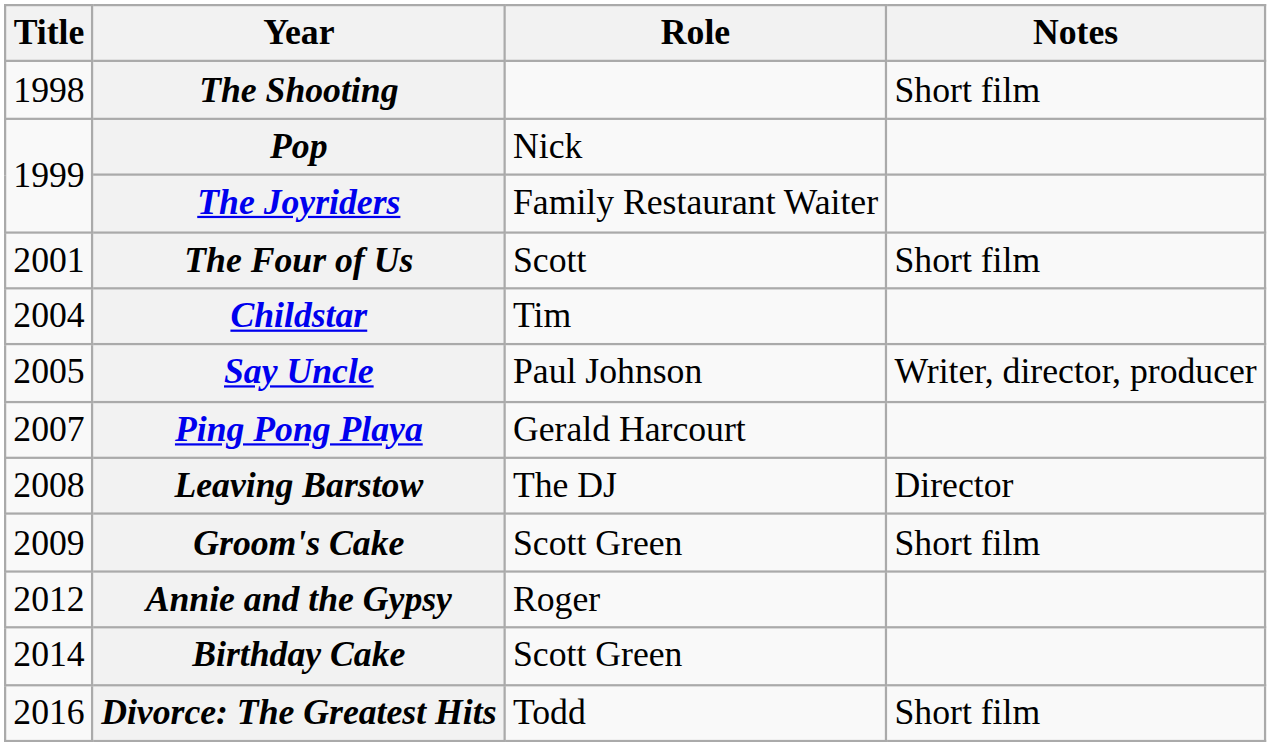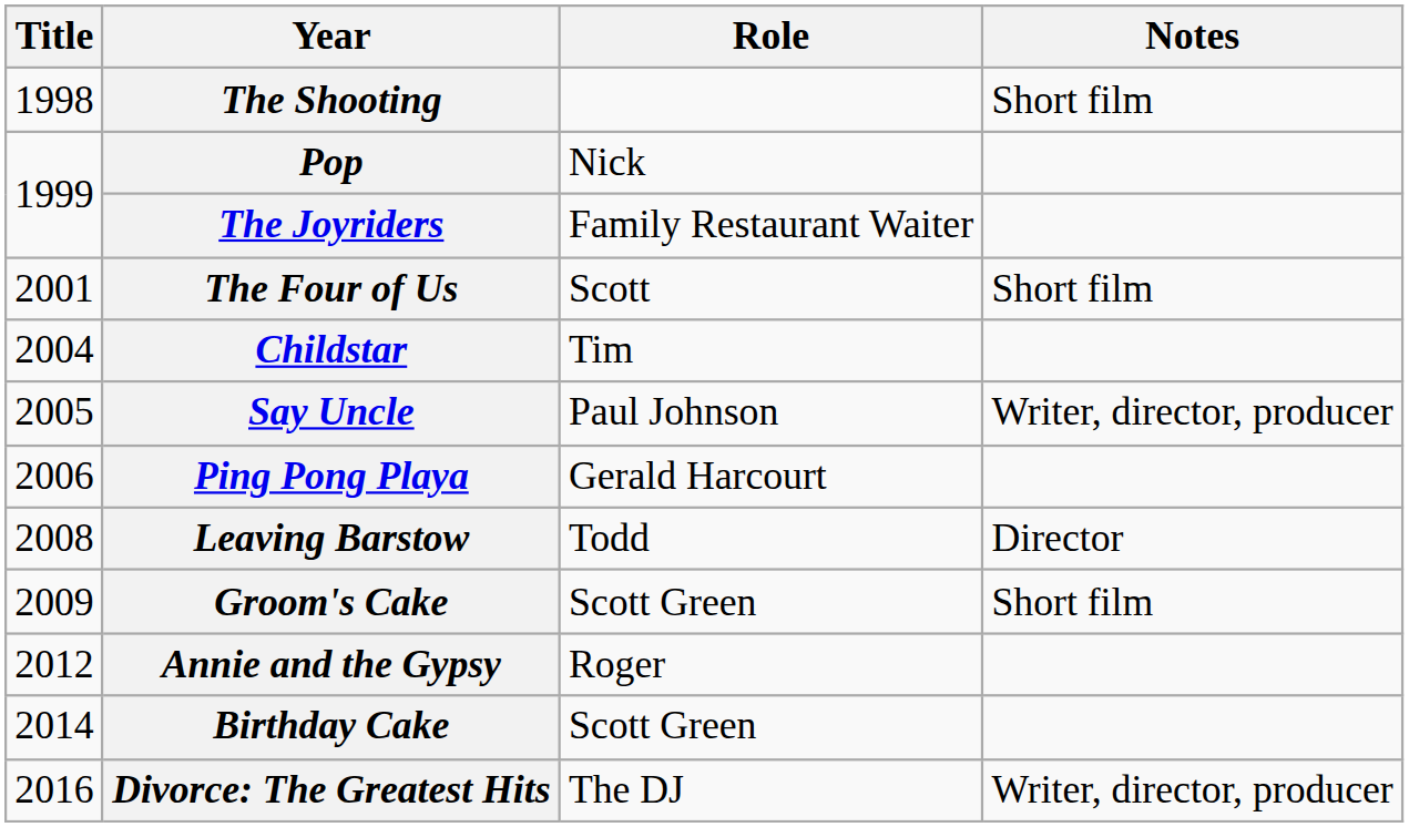Ping Pong Playa | Title: 2007 -> 2006
Leaving Barstow | Role: The DJ -> Todd
Divorce: The Greatest Hits | Role: Todd -> The DJ
Divorce: The Greatest Hits | Notes: Short film -> Writer, director, producer
